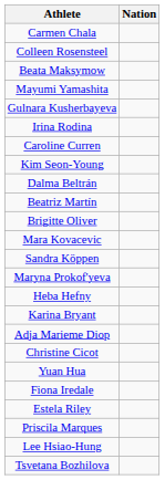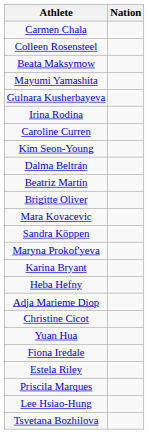rows swapped: Heba Hefny <-> Karina Bryant
